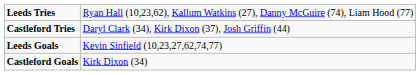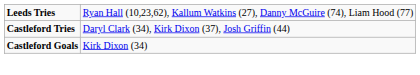- row: Leeds Goals | Kevin Sinfield (10,23,27,62,74,77)
